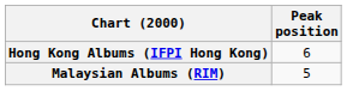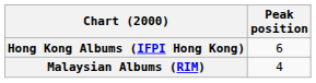Malaysian Albums (RIM) | Peak position: 5 -> 4
